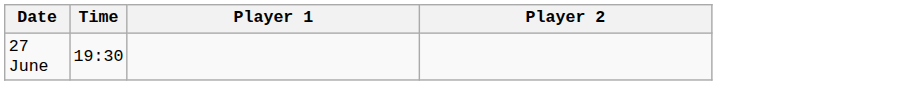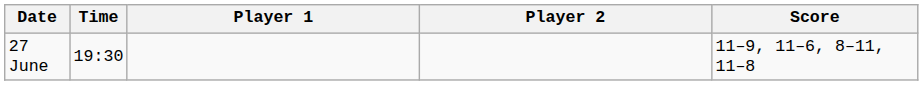+ column: Score | 11–9, 11–6, 8–11, 11–8
